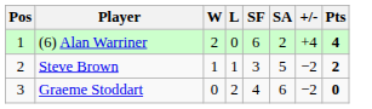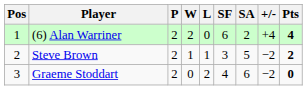+ column: P | 2 | 2 | 2
